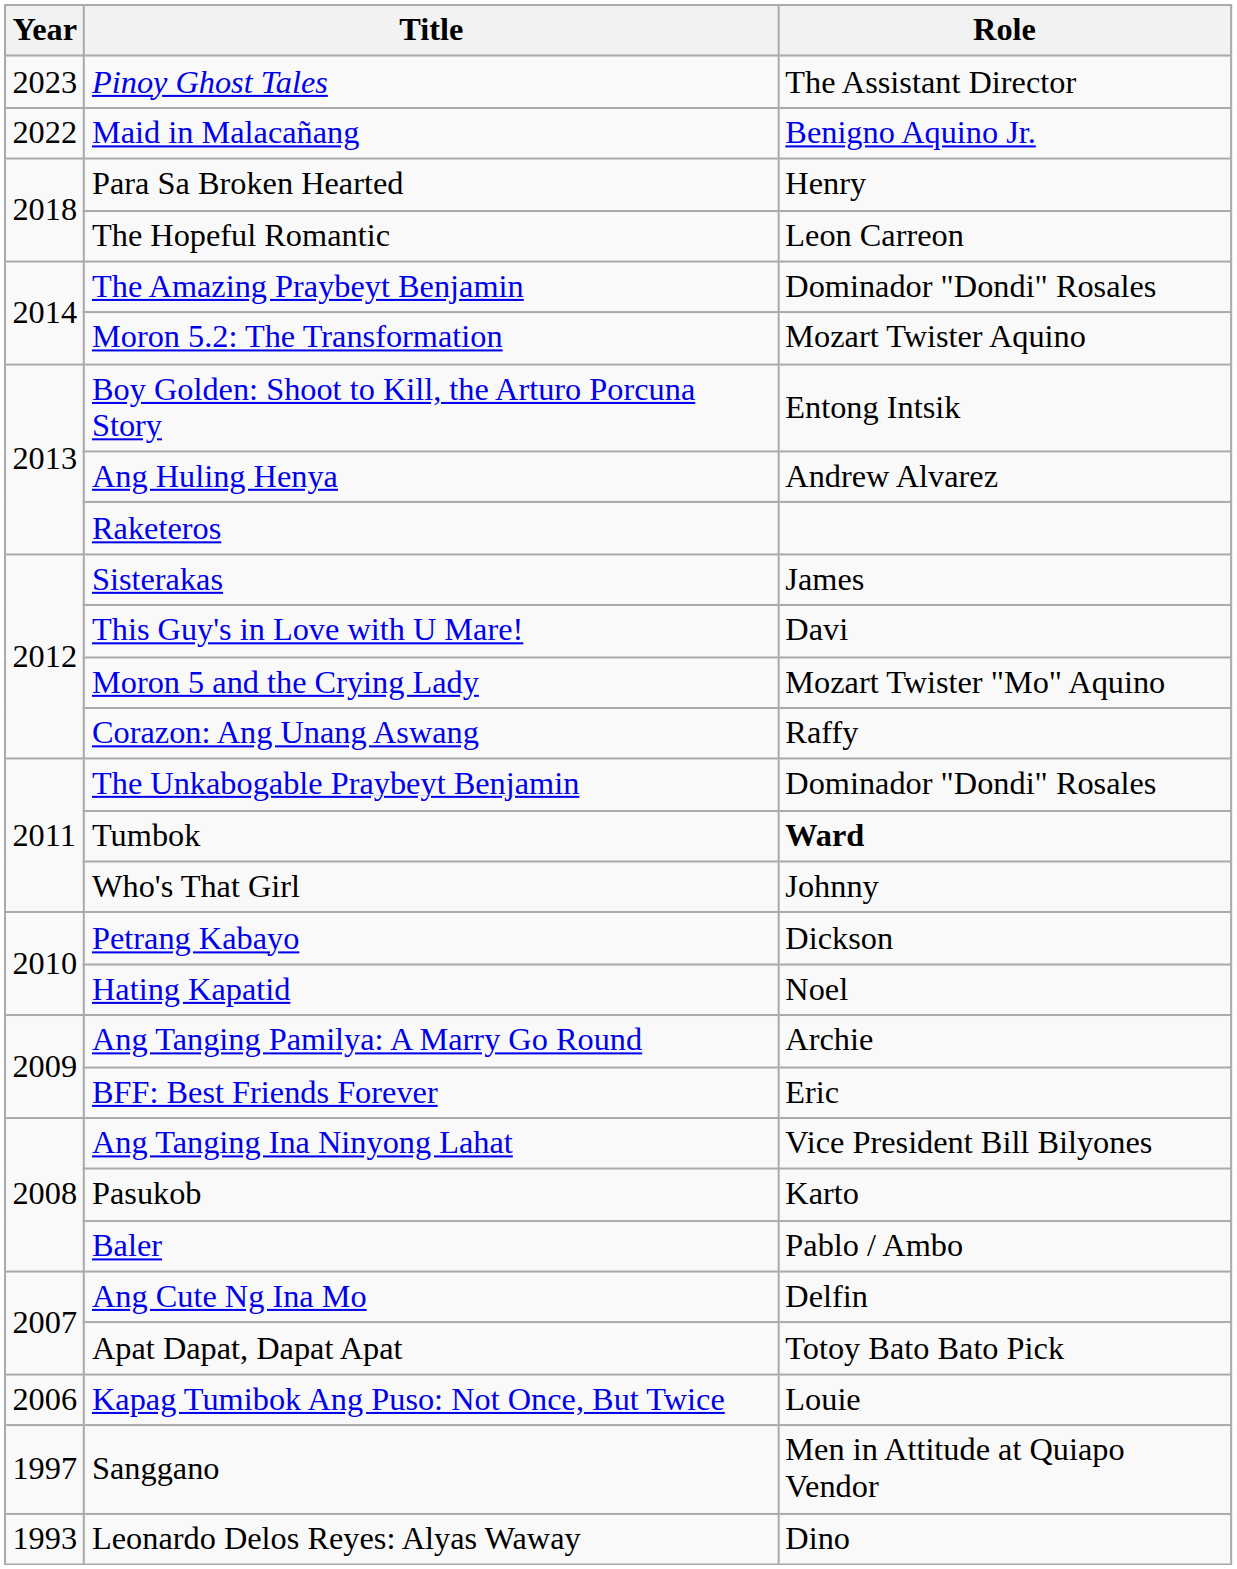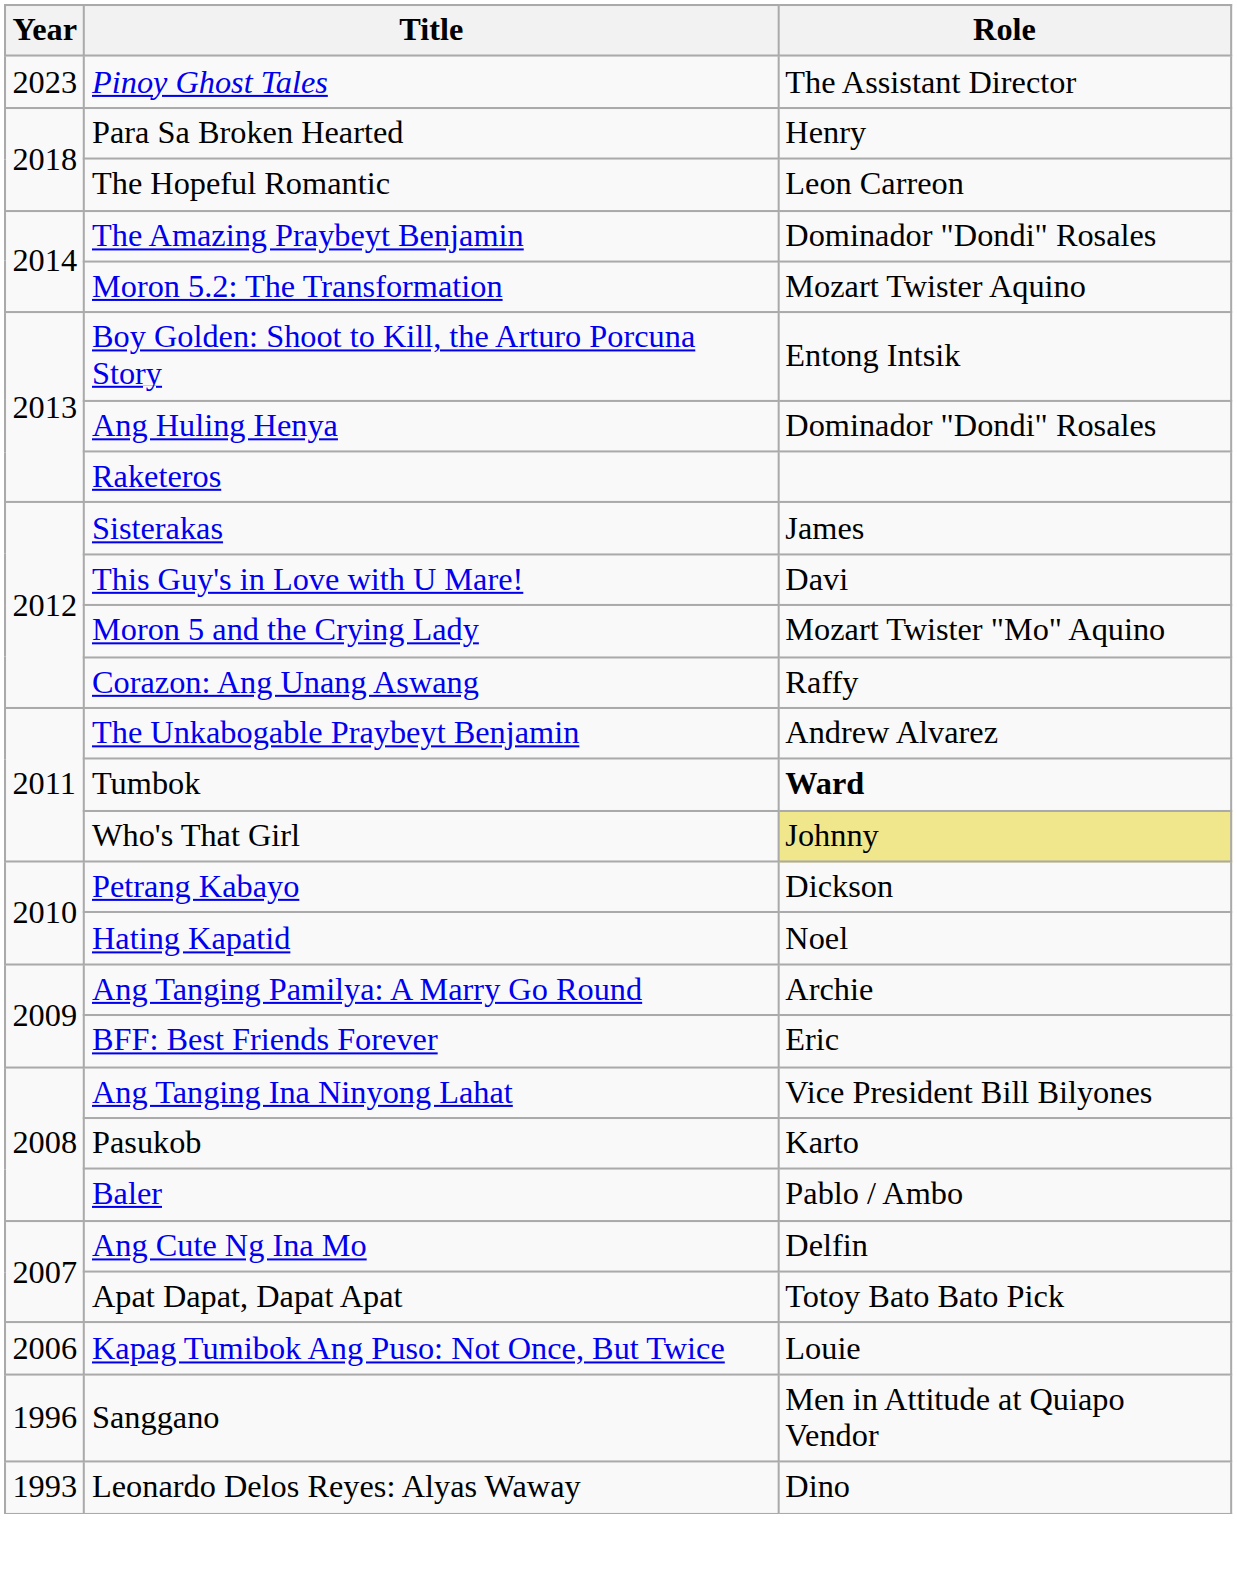- row: 2022 | Maid in Malacañang | Benigno Aquino Jr.
Ang Huling Henya | Role: Andrew Alvarez -> Dominador "Dondi" Rosales
The Unkabogable Praybeyt Benjamin | Role: Dominador "Dondi" Rosales -> Andrew Alvarez
Who's That Girl | Role: no background -> khaki background
Sanggano | Year: 1997 -> 1996
